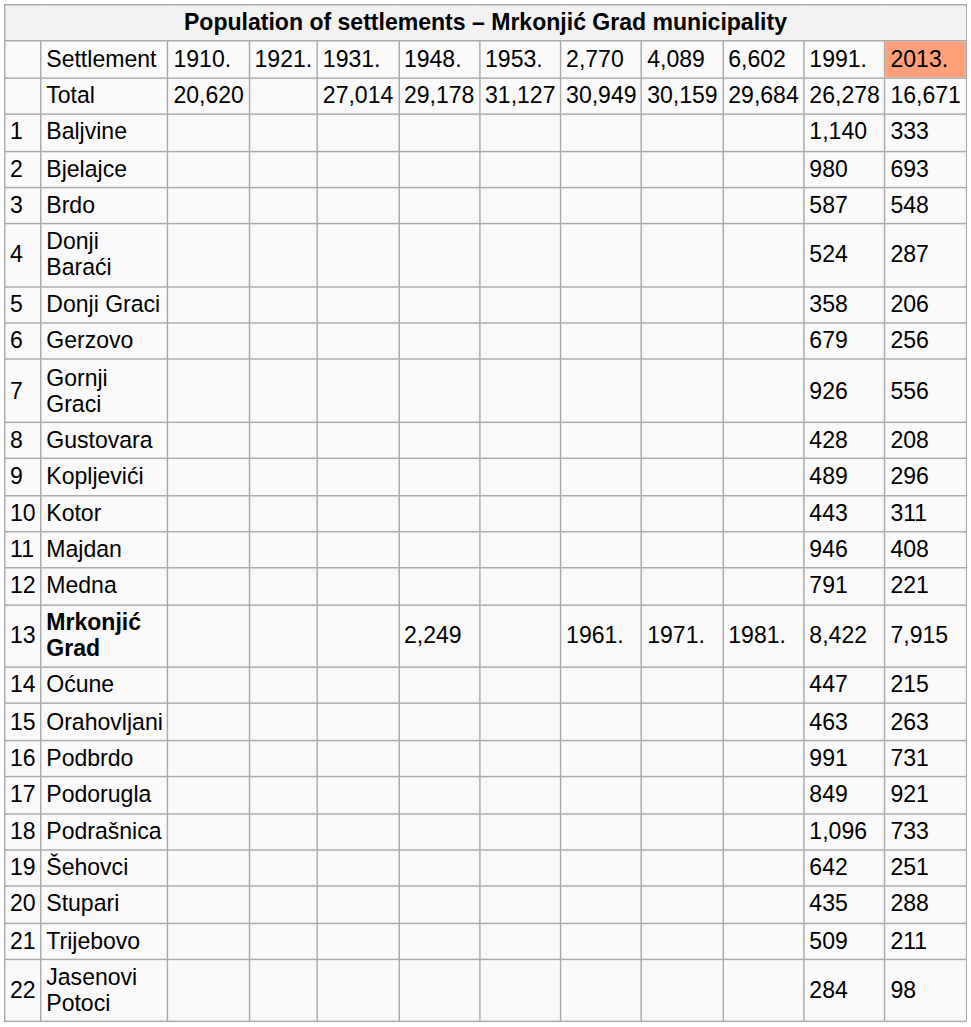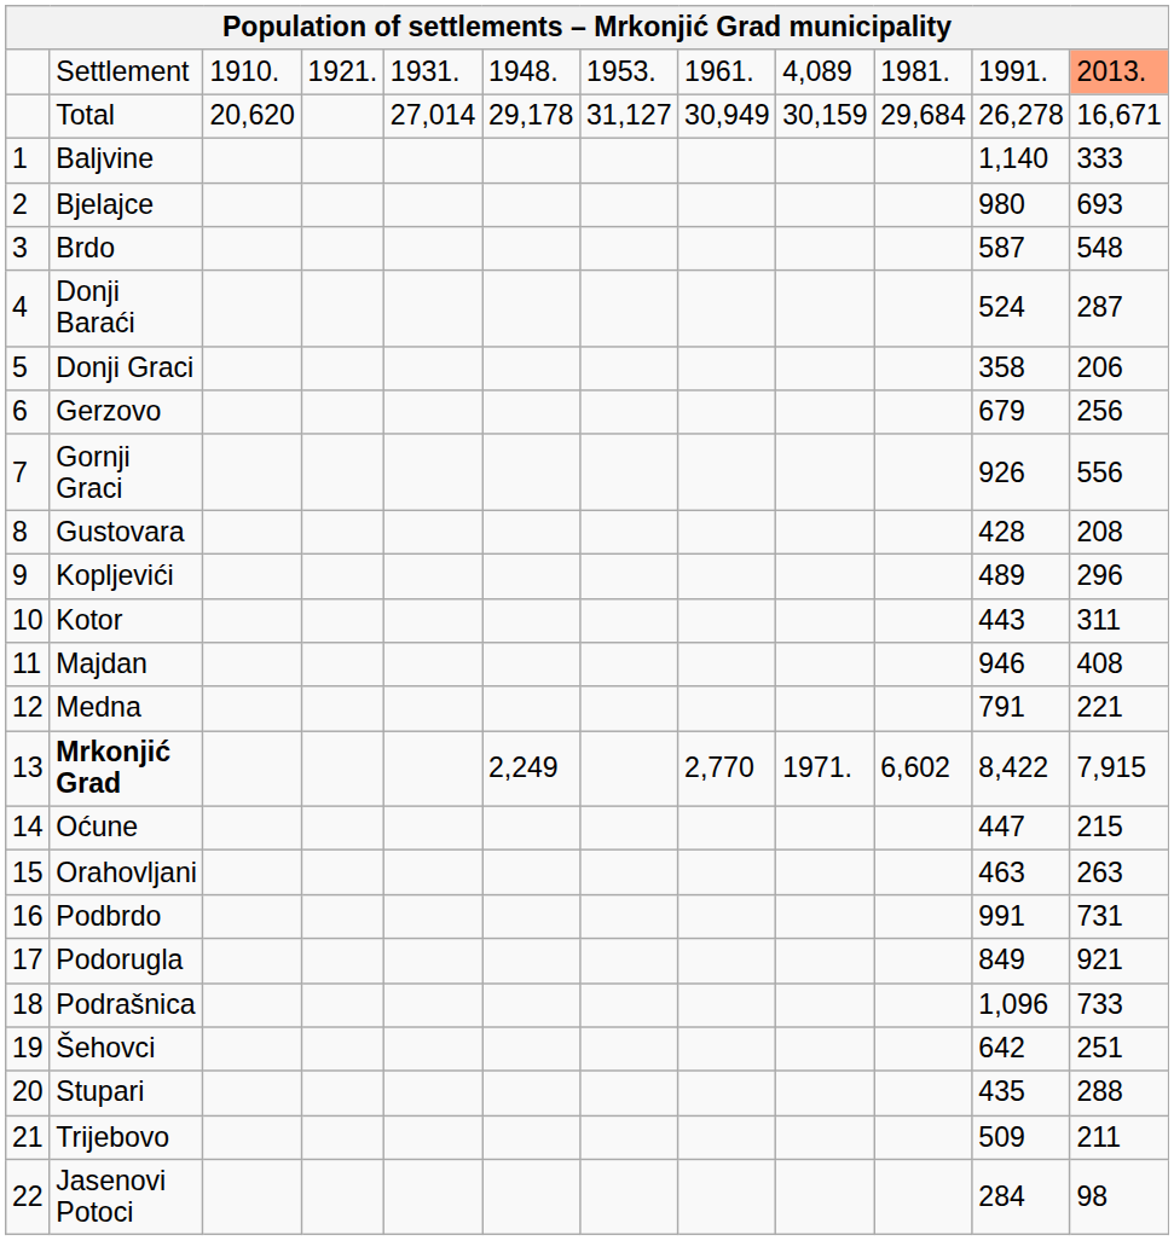Settlement | column 8: 2,770 -> 1961.
Settlement | column 10: 6,602 -> 1981.
Mrkonjić Grad | column 8: 1961. -> 2,770
Mrkonjić Grad | column 10: 1981. -> 6,602
